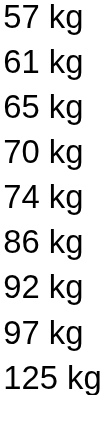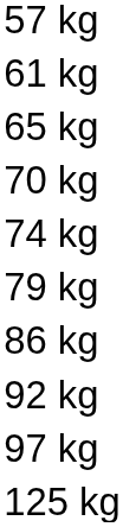+ row: 79 kg
